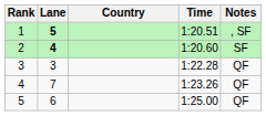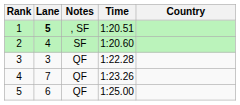columns swapped: Country <-> Notes
2 | Lane: bold -> normal
